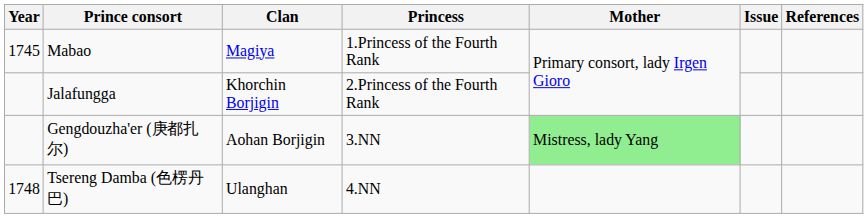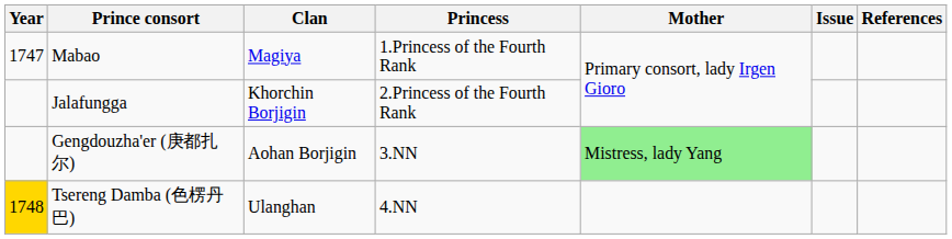Mabao | Year: 1745 -> 1747
Tsereng Damba (色楞丹巴) | Year: no background -> gold background
